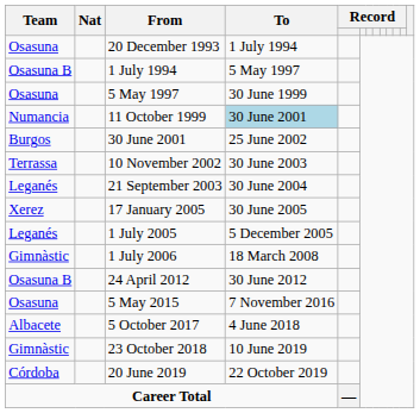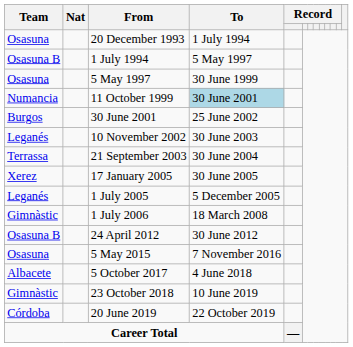10 November 2002 | Team: Terrassa -> Leganés
21 September 2003 | Team: Leganés -> Terrassa
